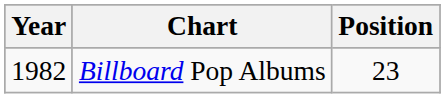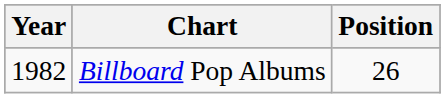Billboard Pop Albums | Position: 23 -> 26
